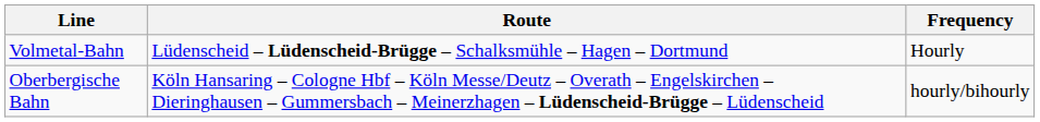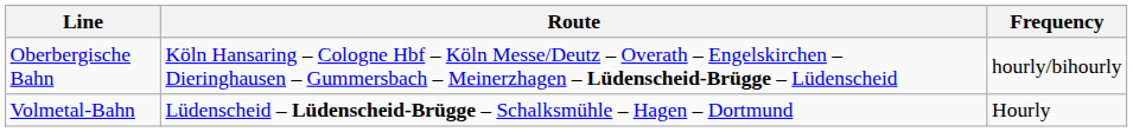rows swapped: Volmetal-Bahn <-> Oberbergische Bahn
